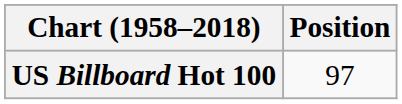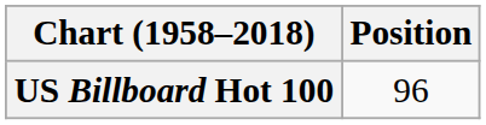US Billboard Hot 100 | Position: 97 -> 96
